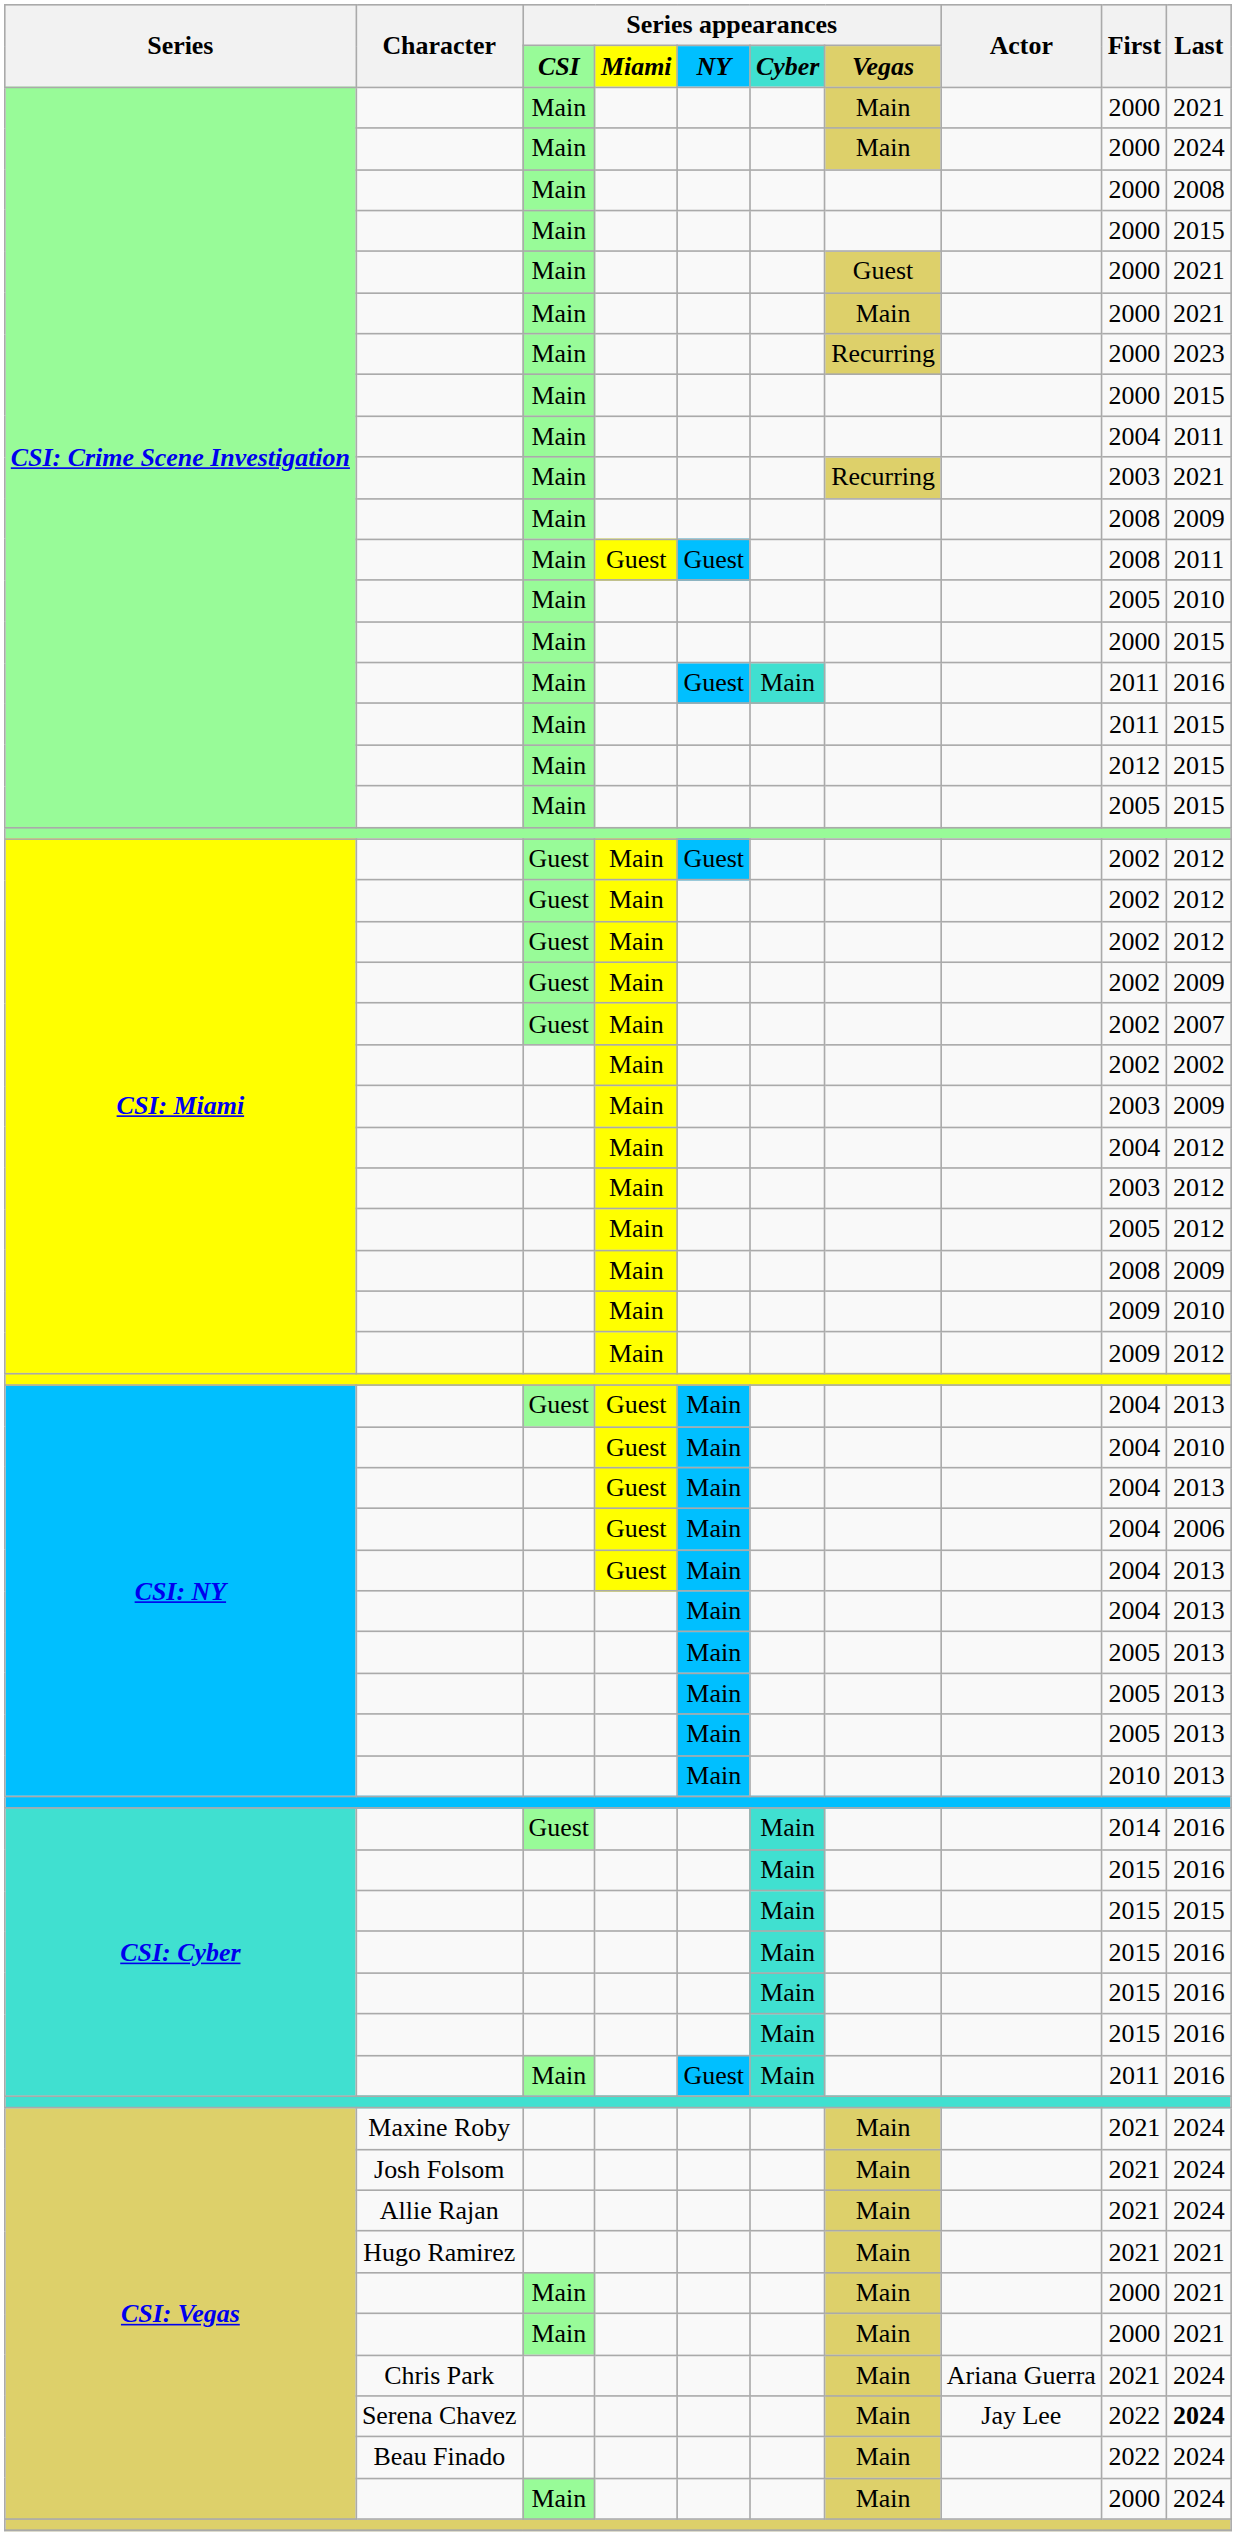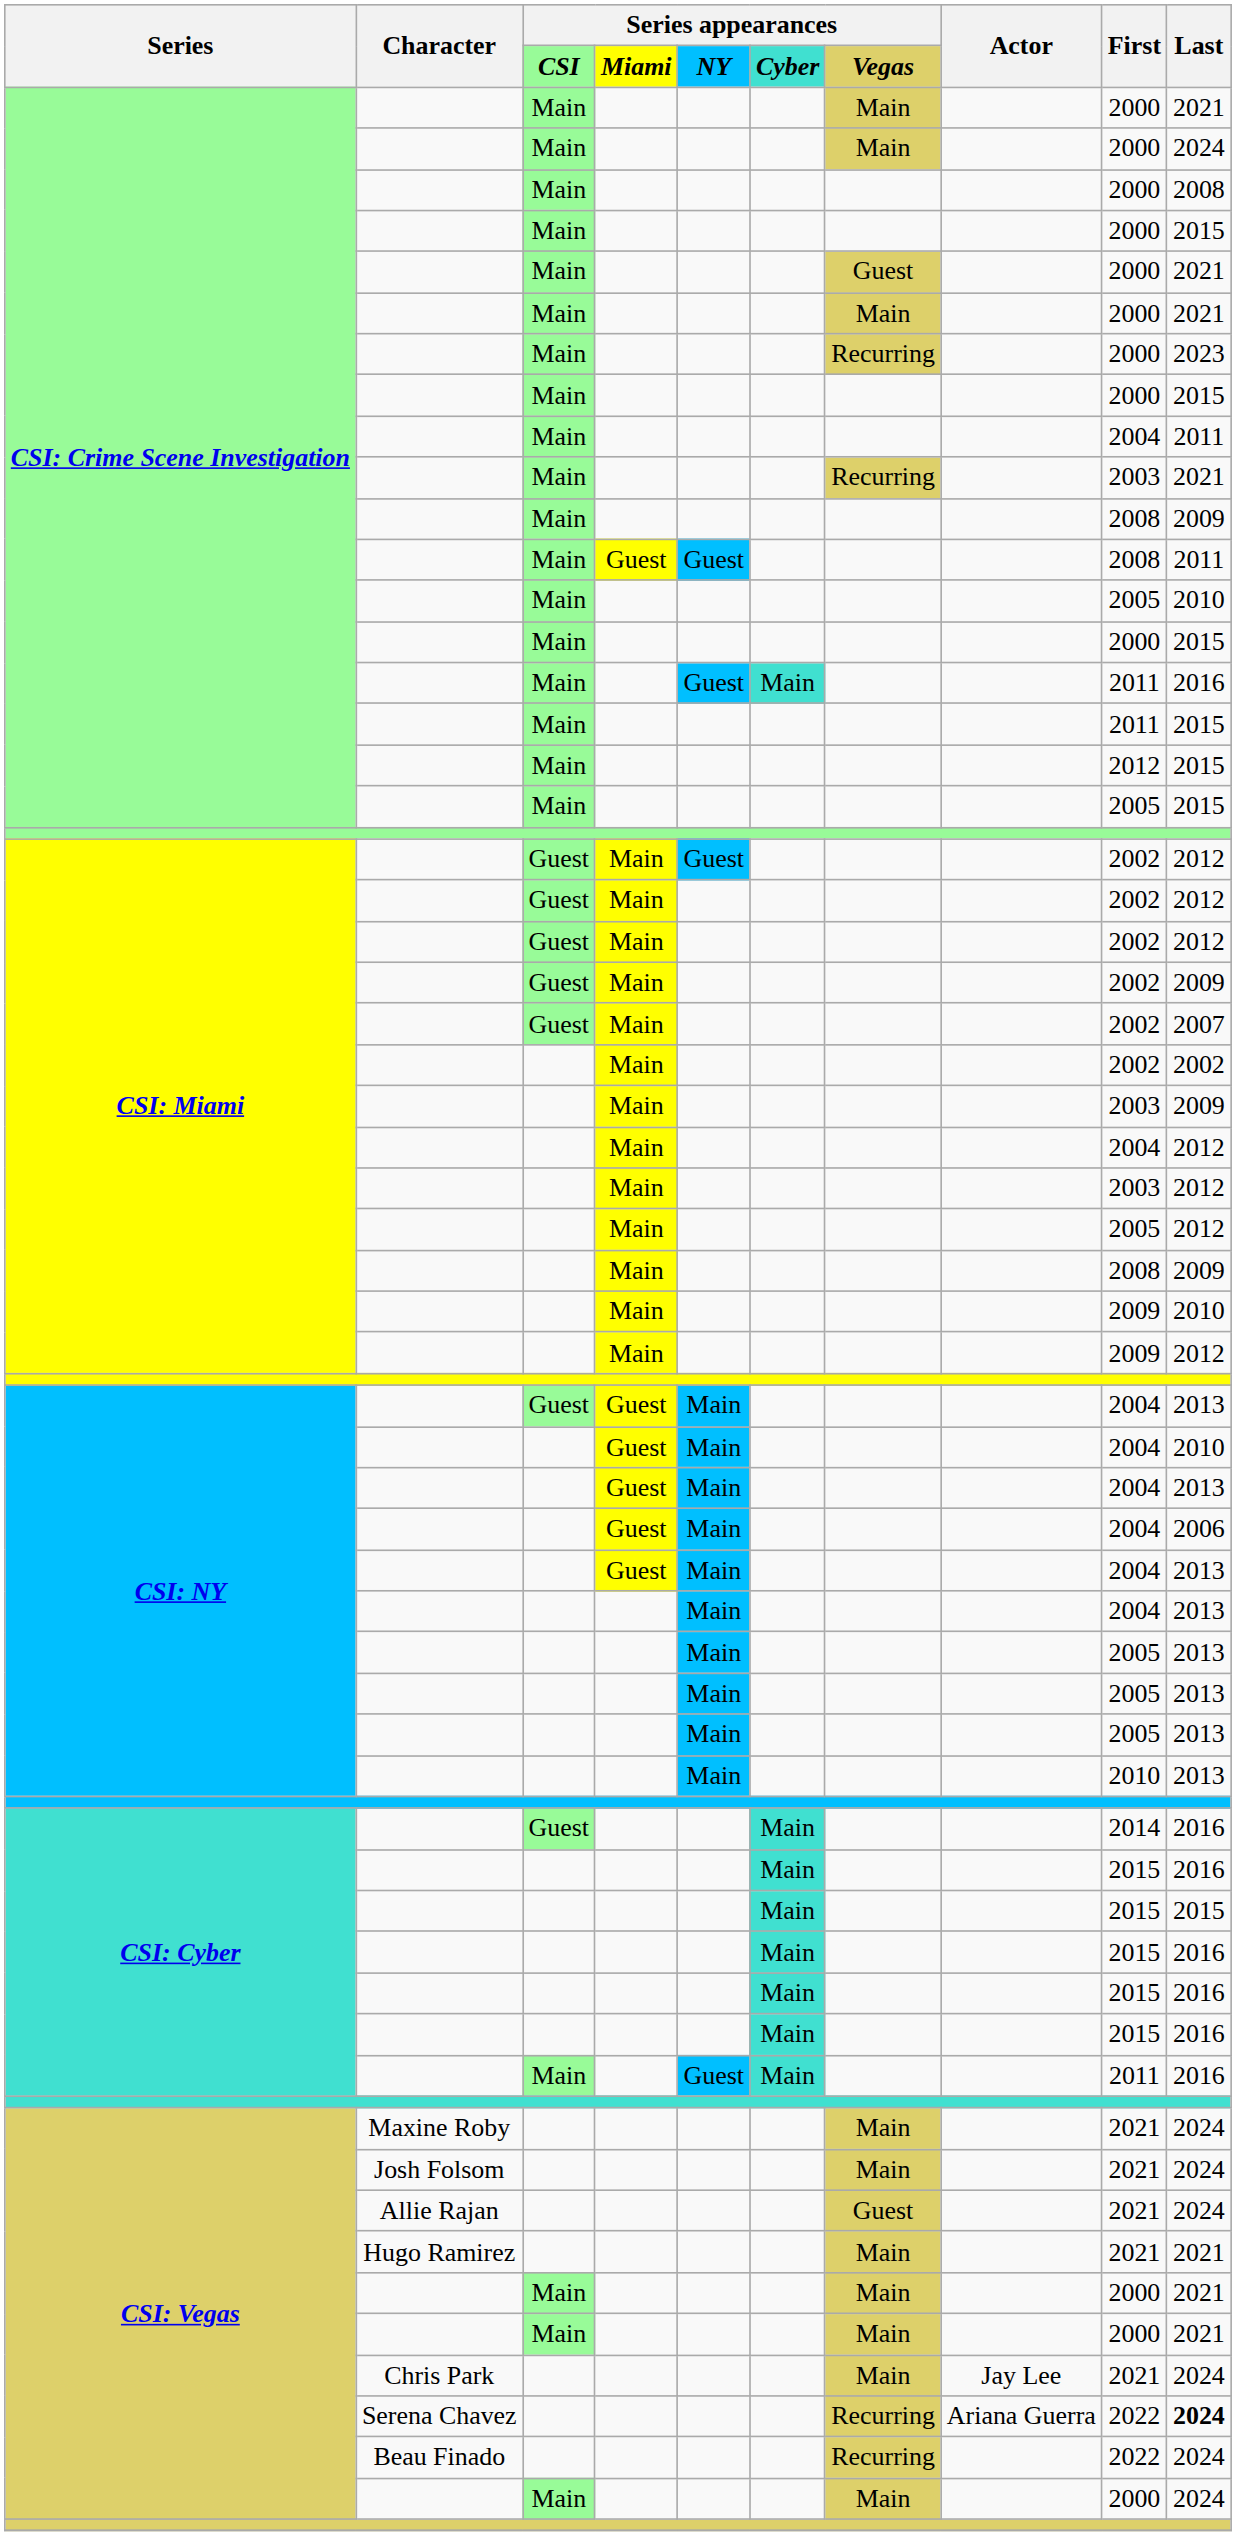Allie Rajan | Series appearances / Vegas: Main -> Guest
Chris Park | Actor: Ariana Guerra -> Jay Lee
Serena Chavez | Series appearances / Vegas: Main -> Recurring
Serena Chavez | Actor: Jay Lee -> Ariana Guerra
Beau Finado | Series appearances / Vegas: Main -> Recurring
